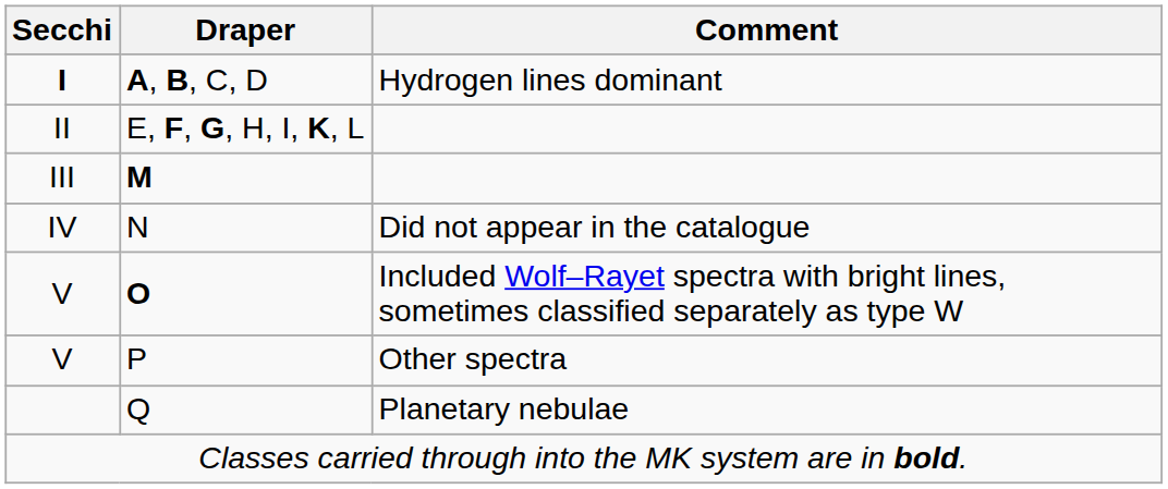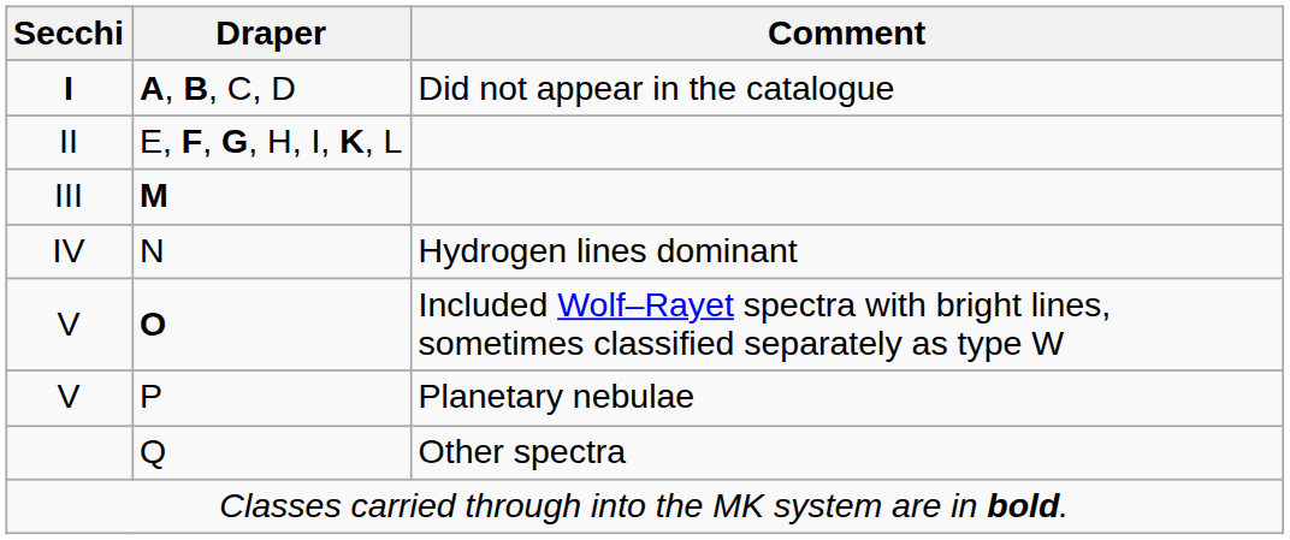A, B, C, D | Comment: Hydrogen lines dominant -> Did not appear in the catalogue
N | Comment: Did not appear in the catalogue -> Hydrogen lines dominant
P | Comment: Other spectra -> Planetary nebulae
Q | Comment: Planetary nebulae -> Other spectra
